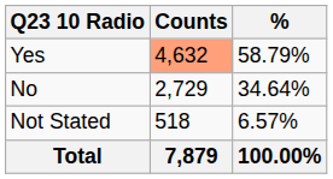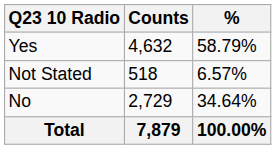Yes | Counts: lightsalmon background -> no background
rows swapped: No <-> Not Stated
